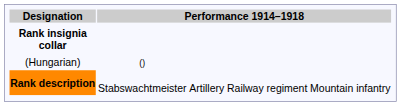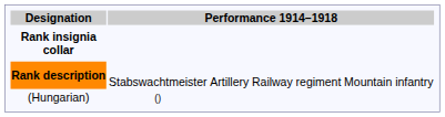rows swapped: Rank description <-> (Hungarian)
